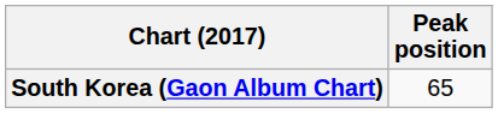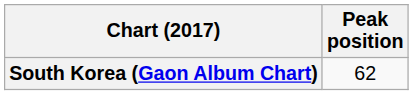South Korea (Gaon Album Chart) | Peak position: 65 -> 62
